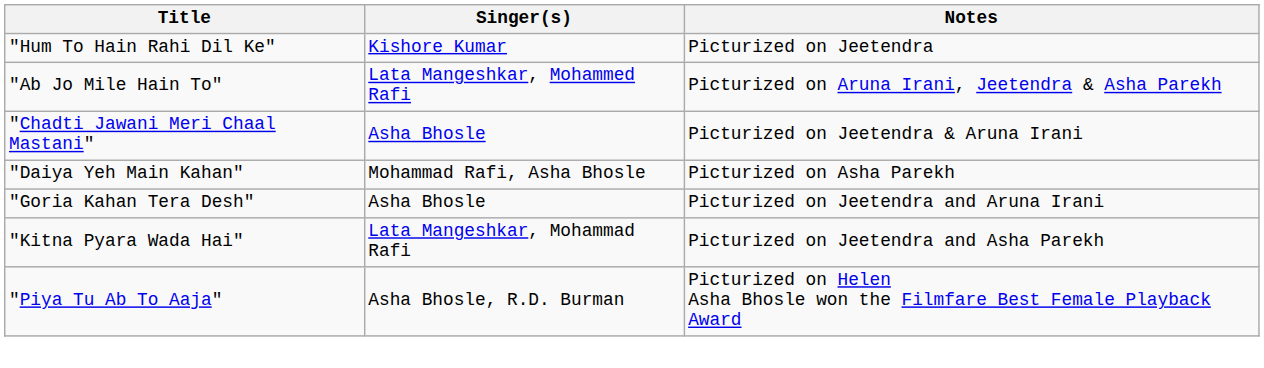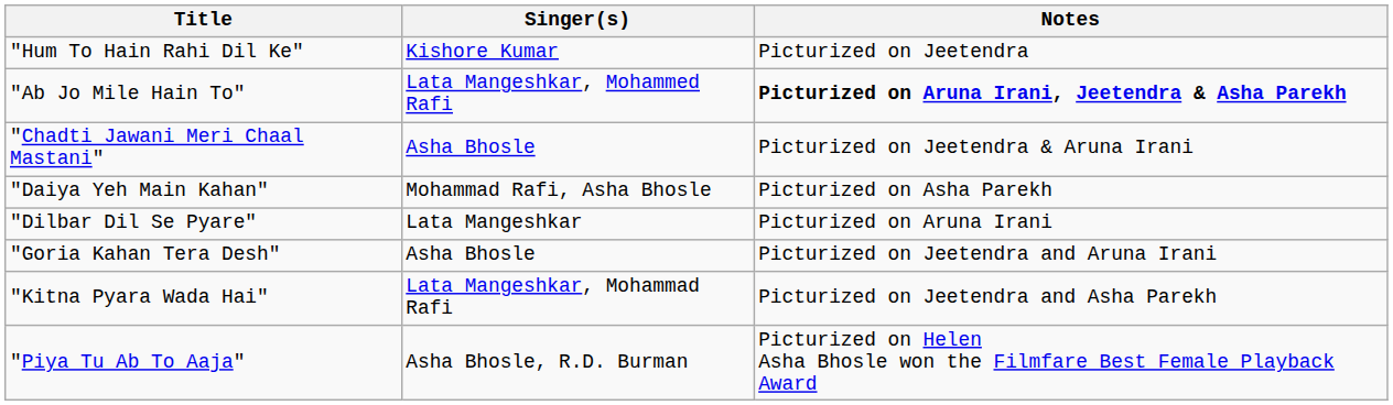"Ab Jo Mile Hain To" | Notes: normal -> bold
+ row: "Dilbar Dil Se Pyare" | Lata Mangeshkar | Picturized on Aruna Irani
